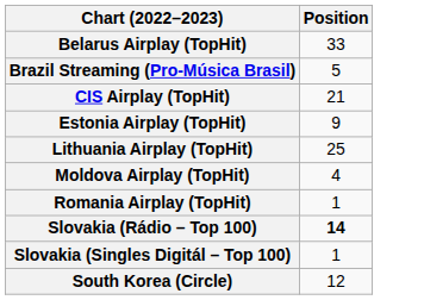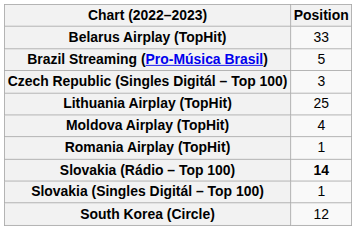- row: CIS Airplay (TopHit) | 21
+ row: Czech Republic (Singles Digitál – Top 100) | 3
- row: Estonia Airplay (TopHit) | 9
